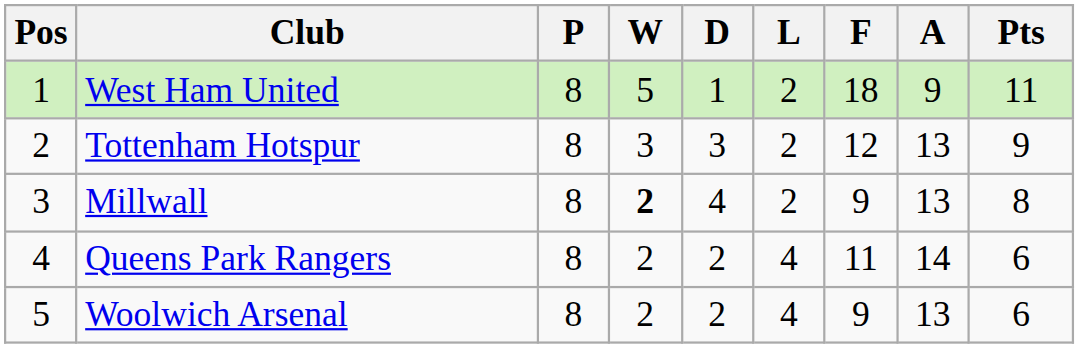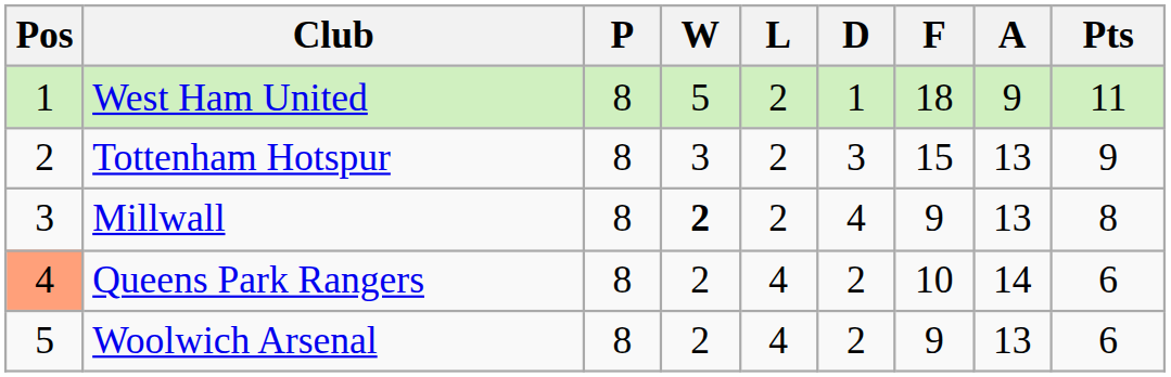columns swapped: D <-> L
Tottenham Hotspur | F: 12 -> 15
Queens Park Rangers | Pos: no background -> lightsalmon background
Queens Park Rangers | F: 11 -> 10
